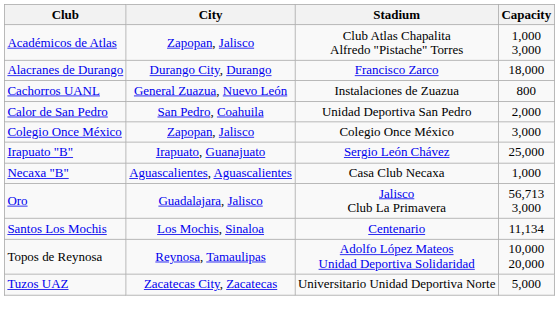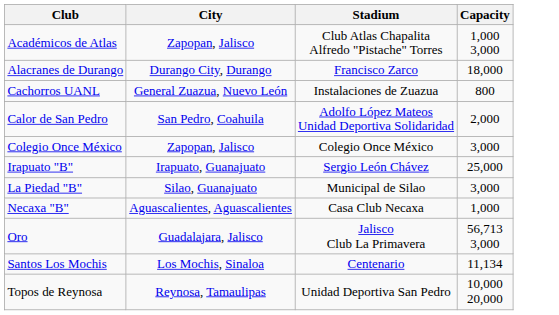Calor de San Pedro | Stadium: Unidad Deportiva San Pedro -> Adolfo López Mateos Unidad Deportiva Solidaridad
+ row: La Piedad "B" | Silao, Guanajuato | Municipal de Silao | 3,000
Topos de Reynosa | Stadium: Adolfo López Mateos Unidad Deportiva Solidaridad -> Unidad Deportiva San Pedro
- row: Tuzos UAZ | Zacatecas City, Zacatecas | Universitario Unidad Deportiva Norte | 5,000
